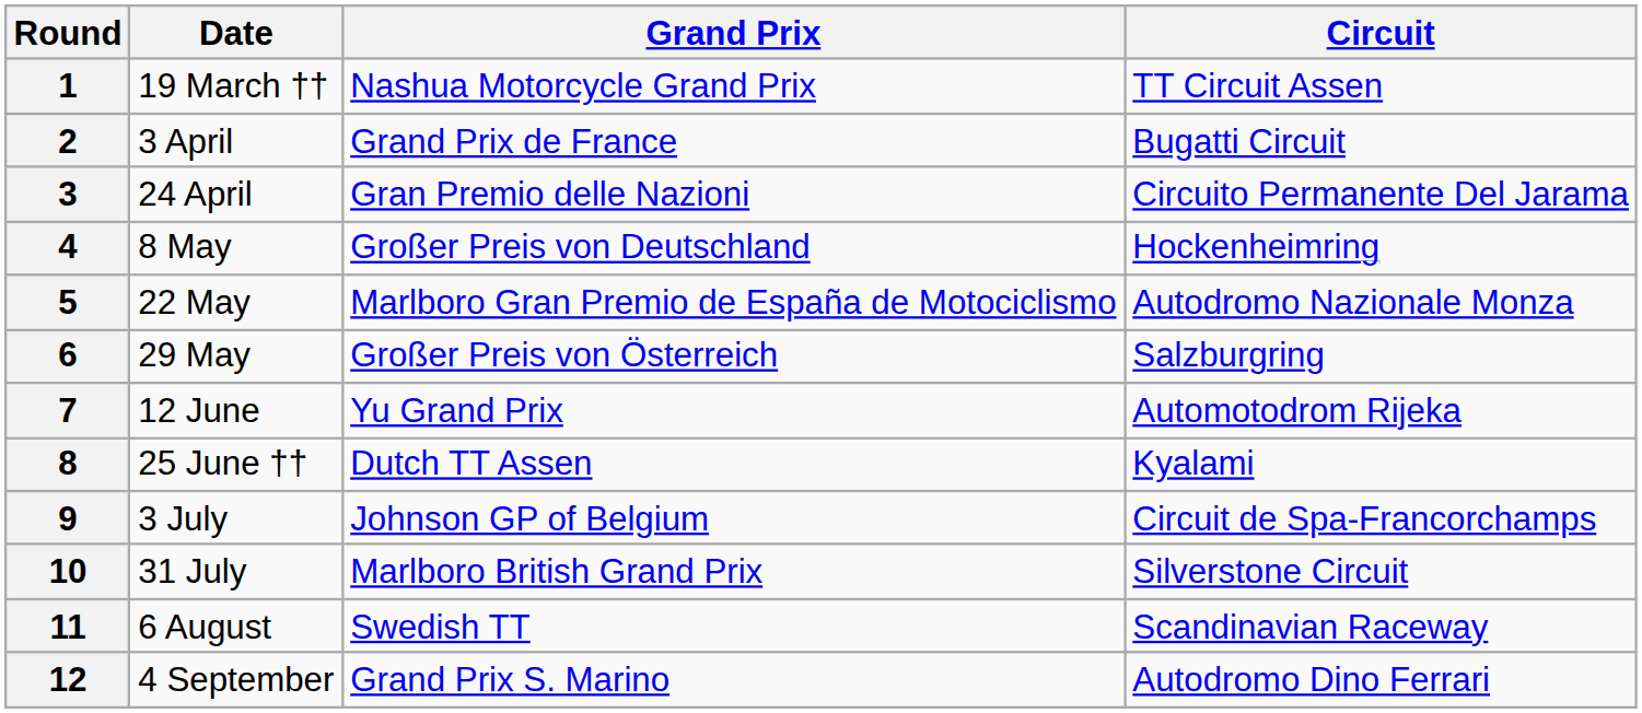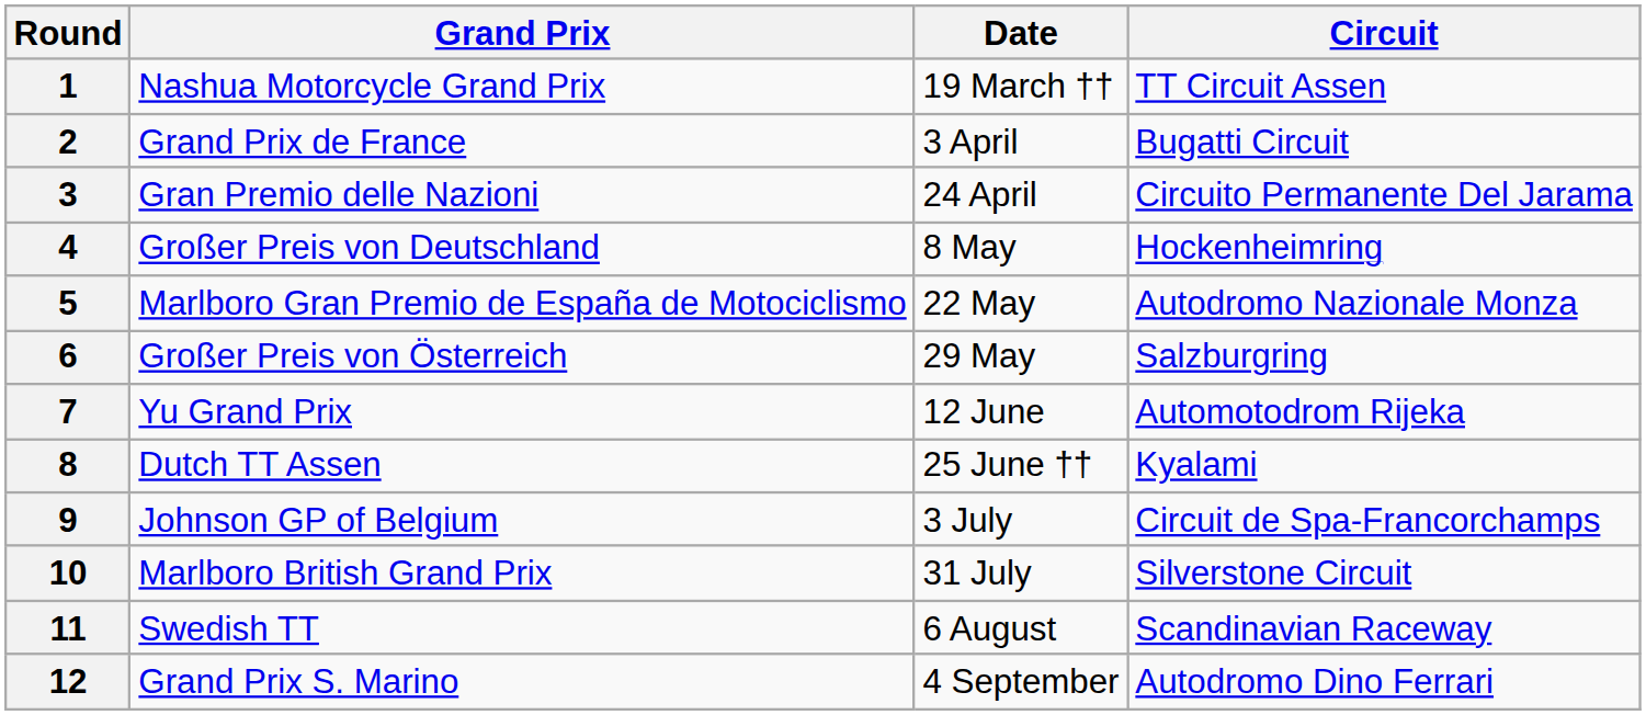columns swapped: Date <-> Grand Prix
